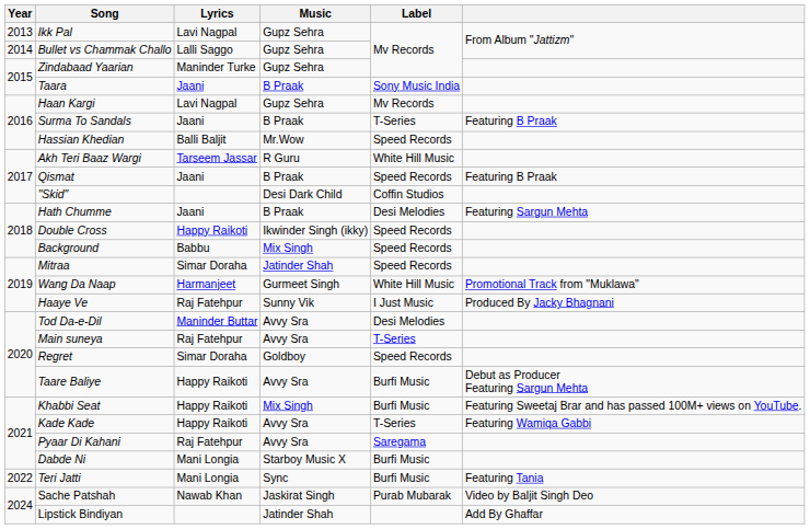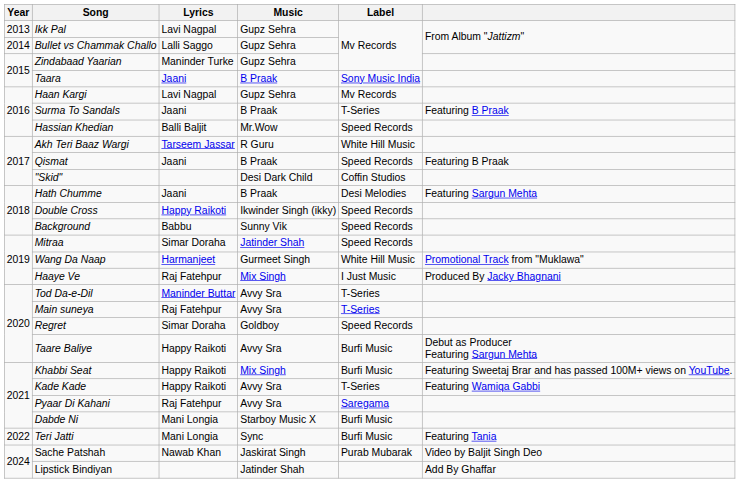Background | Music: Mix Singh -> Sunny Vik
Haaye Ve | Music: Sunny Vik -> Mix Singh
Tod Da-e-Dil | Label: Desi Melodies -> T-Series
